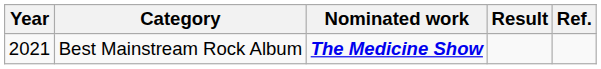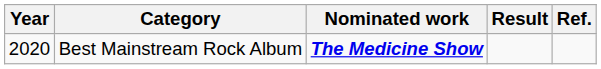Best Mainstream Rock Album | Year: 2021 -> 2020
